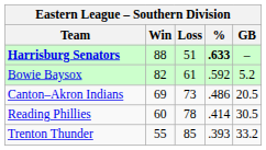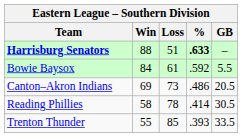Bowie Baysox | Win: 82 -> 84
Bowie Baysox | GB: 5.2 -> 5.5
Reading Phillies | Win: 60 -> 58
Trenton Thunder | GB: 33.2 -> 33.5
